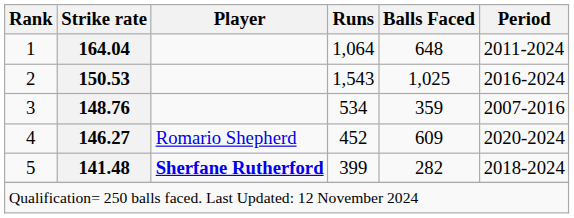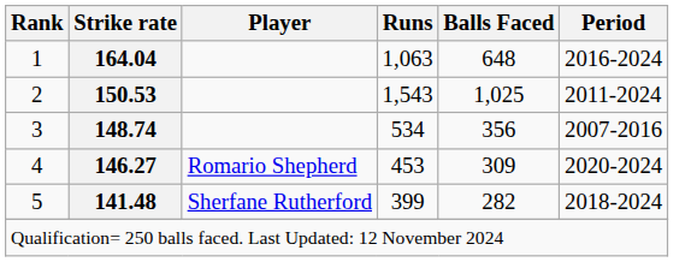1 | Runs: 1,064 -> 1,063
1 | Period: 2011-2024 -> 2016-2024
2 | Period: 2016-2024 -> 2011-2024
3 | Strike rate: 148.76 -> 148.74
3 | Balls Faced: 359 -> 356
4 | Runs: 452 -> 453
4 | Balls Faced: 609 -> 309
5 | Player: bold -> normal
